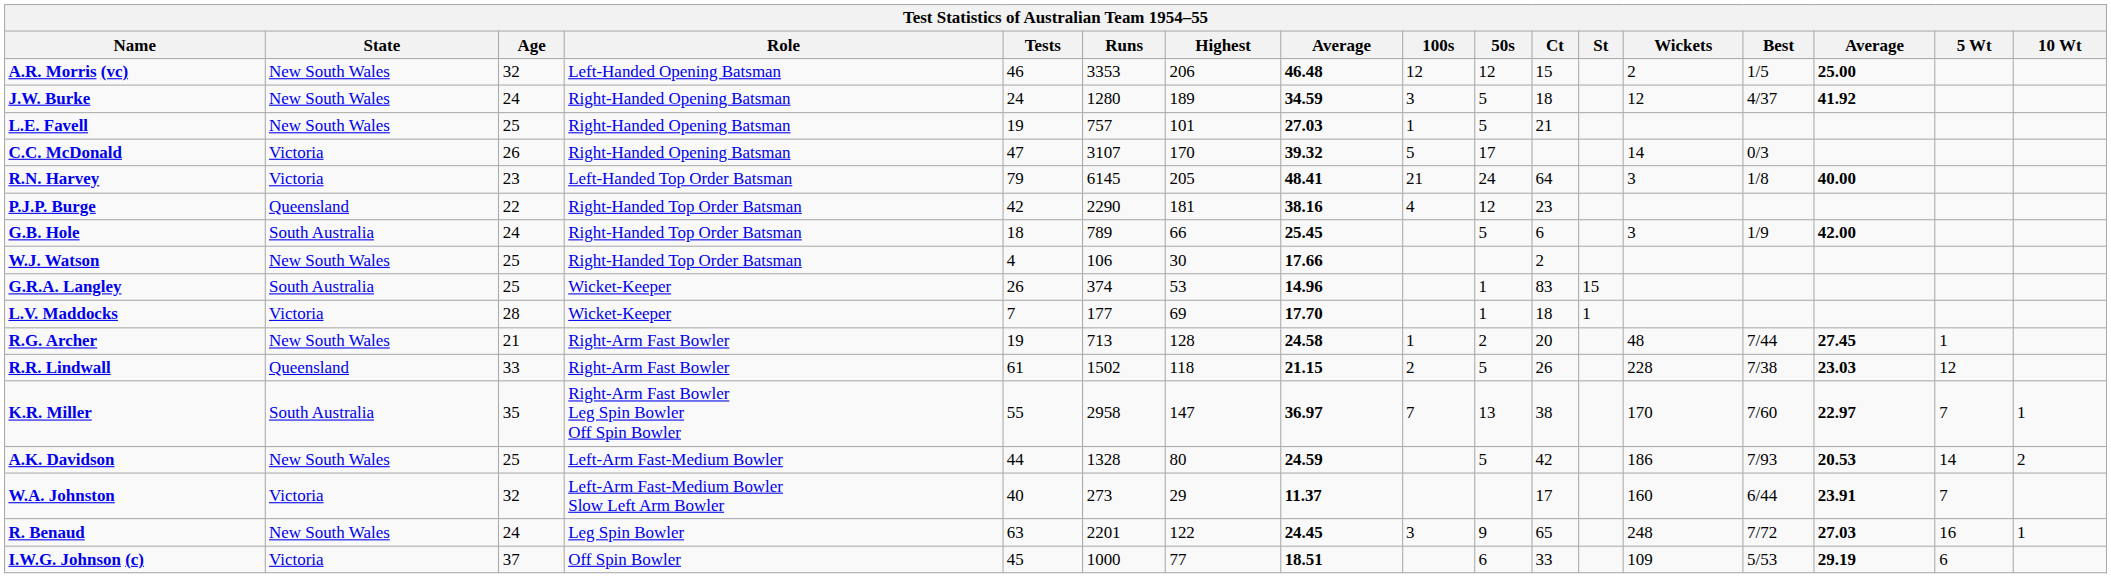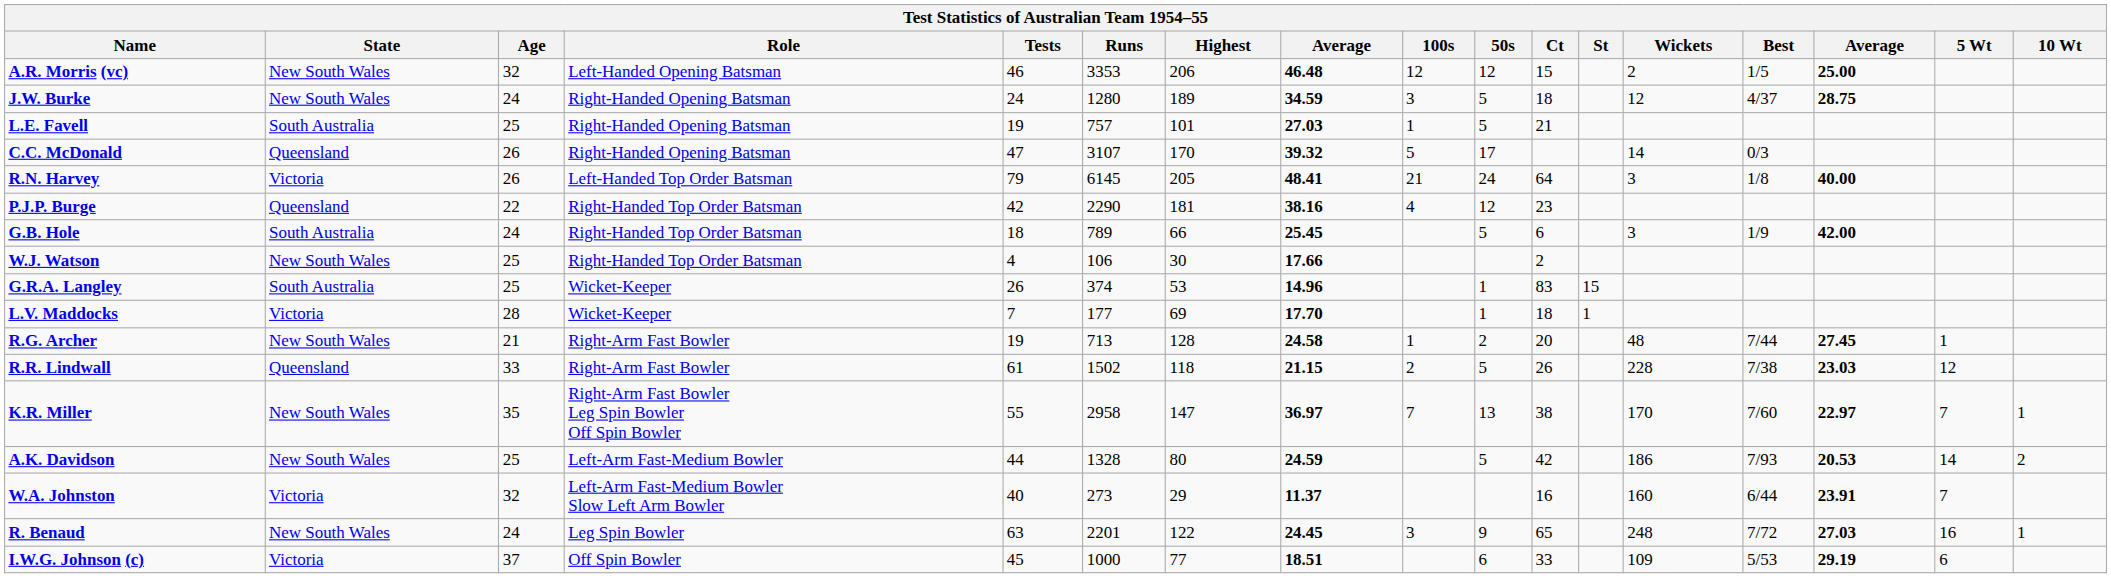J.W. Burke | column 15: 41.92 -> 28.75
L.E. Favell | State: New South Wales -> South Australia
C.C. McDonald | State: Victoria -> Queensland
R.N. Harvey | Age: 23 -> 26
K.R. Miller | State: South Australia -> New South Wales
W.A. Johnston | Ct: 17 -> 16
